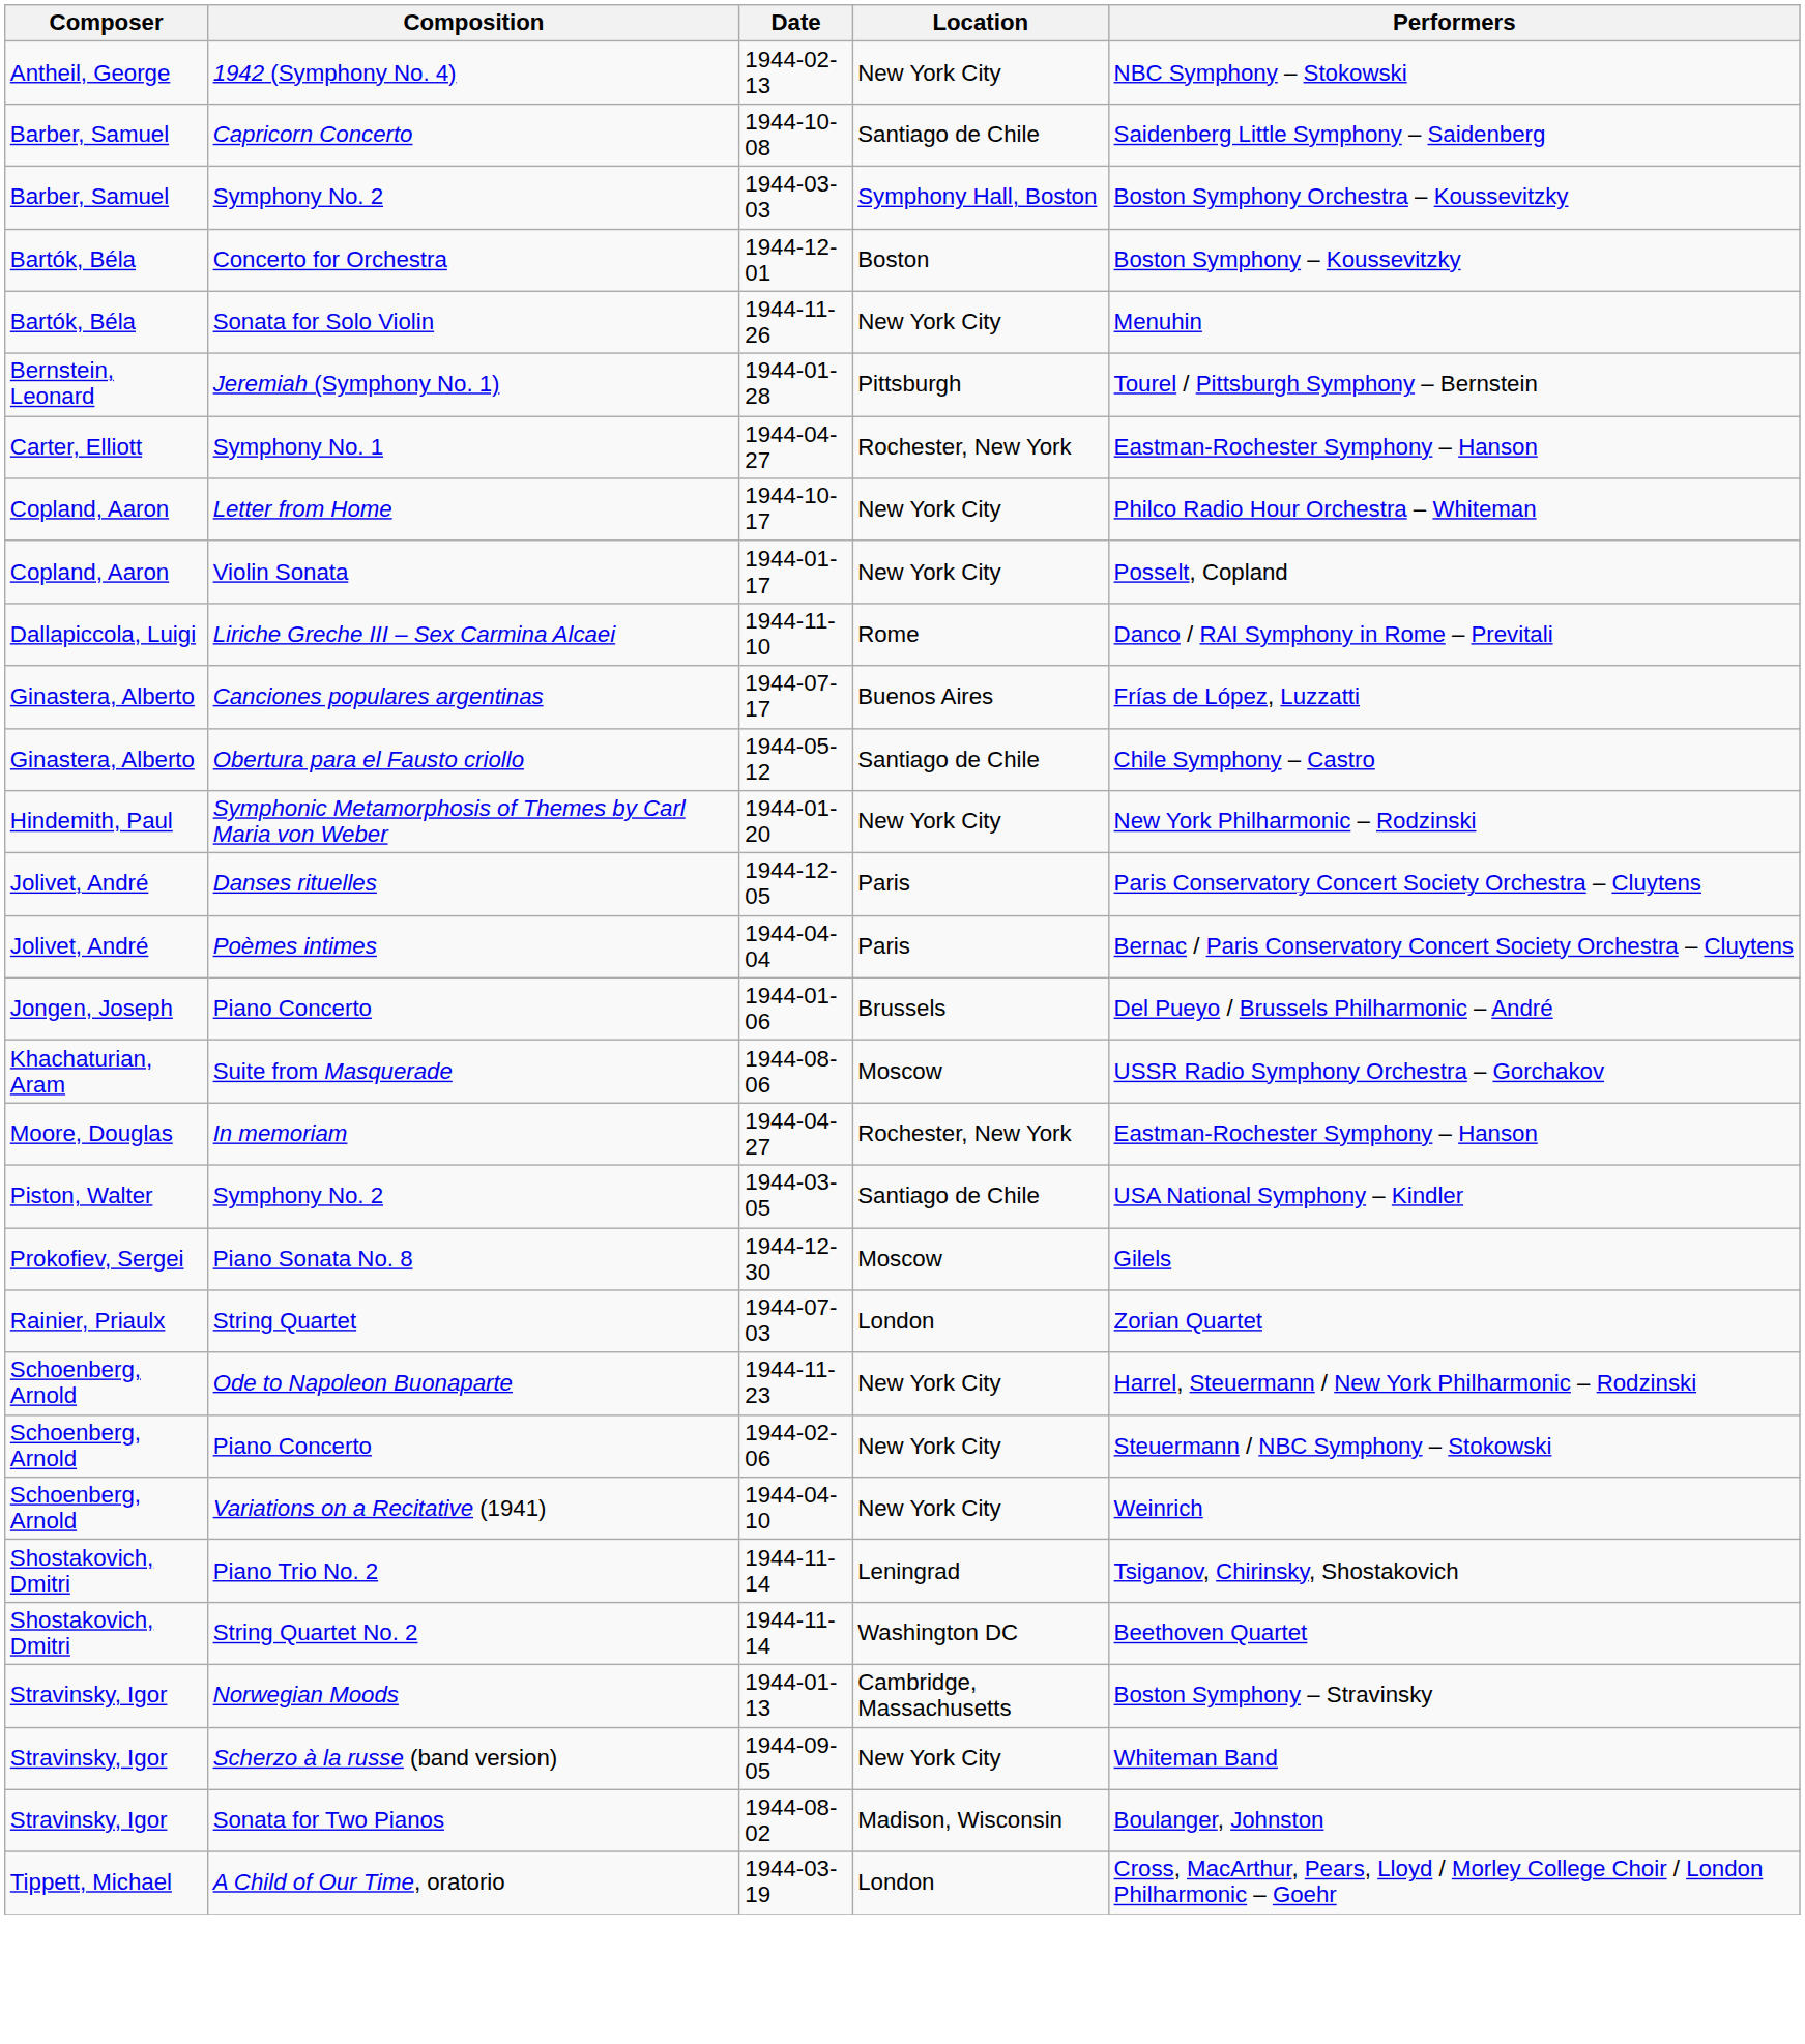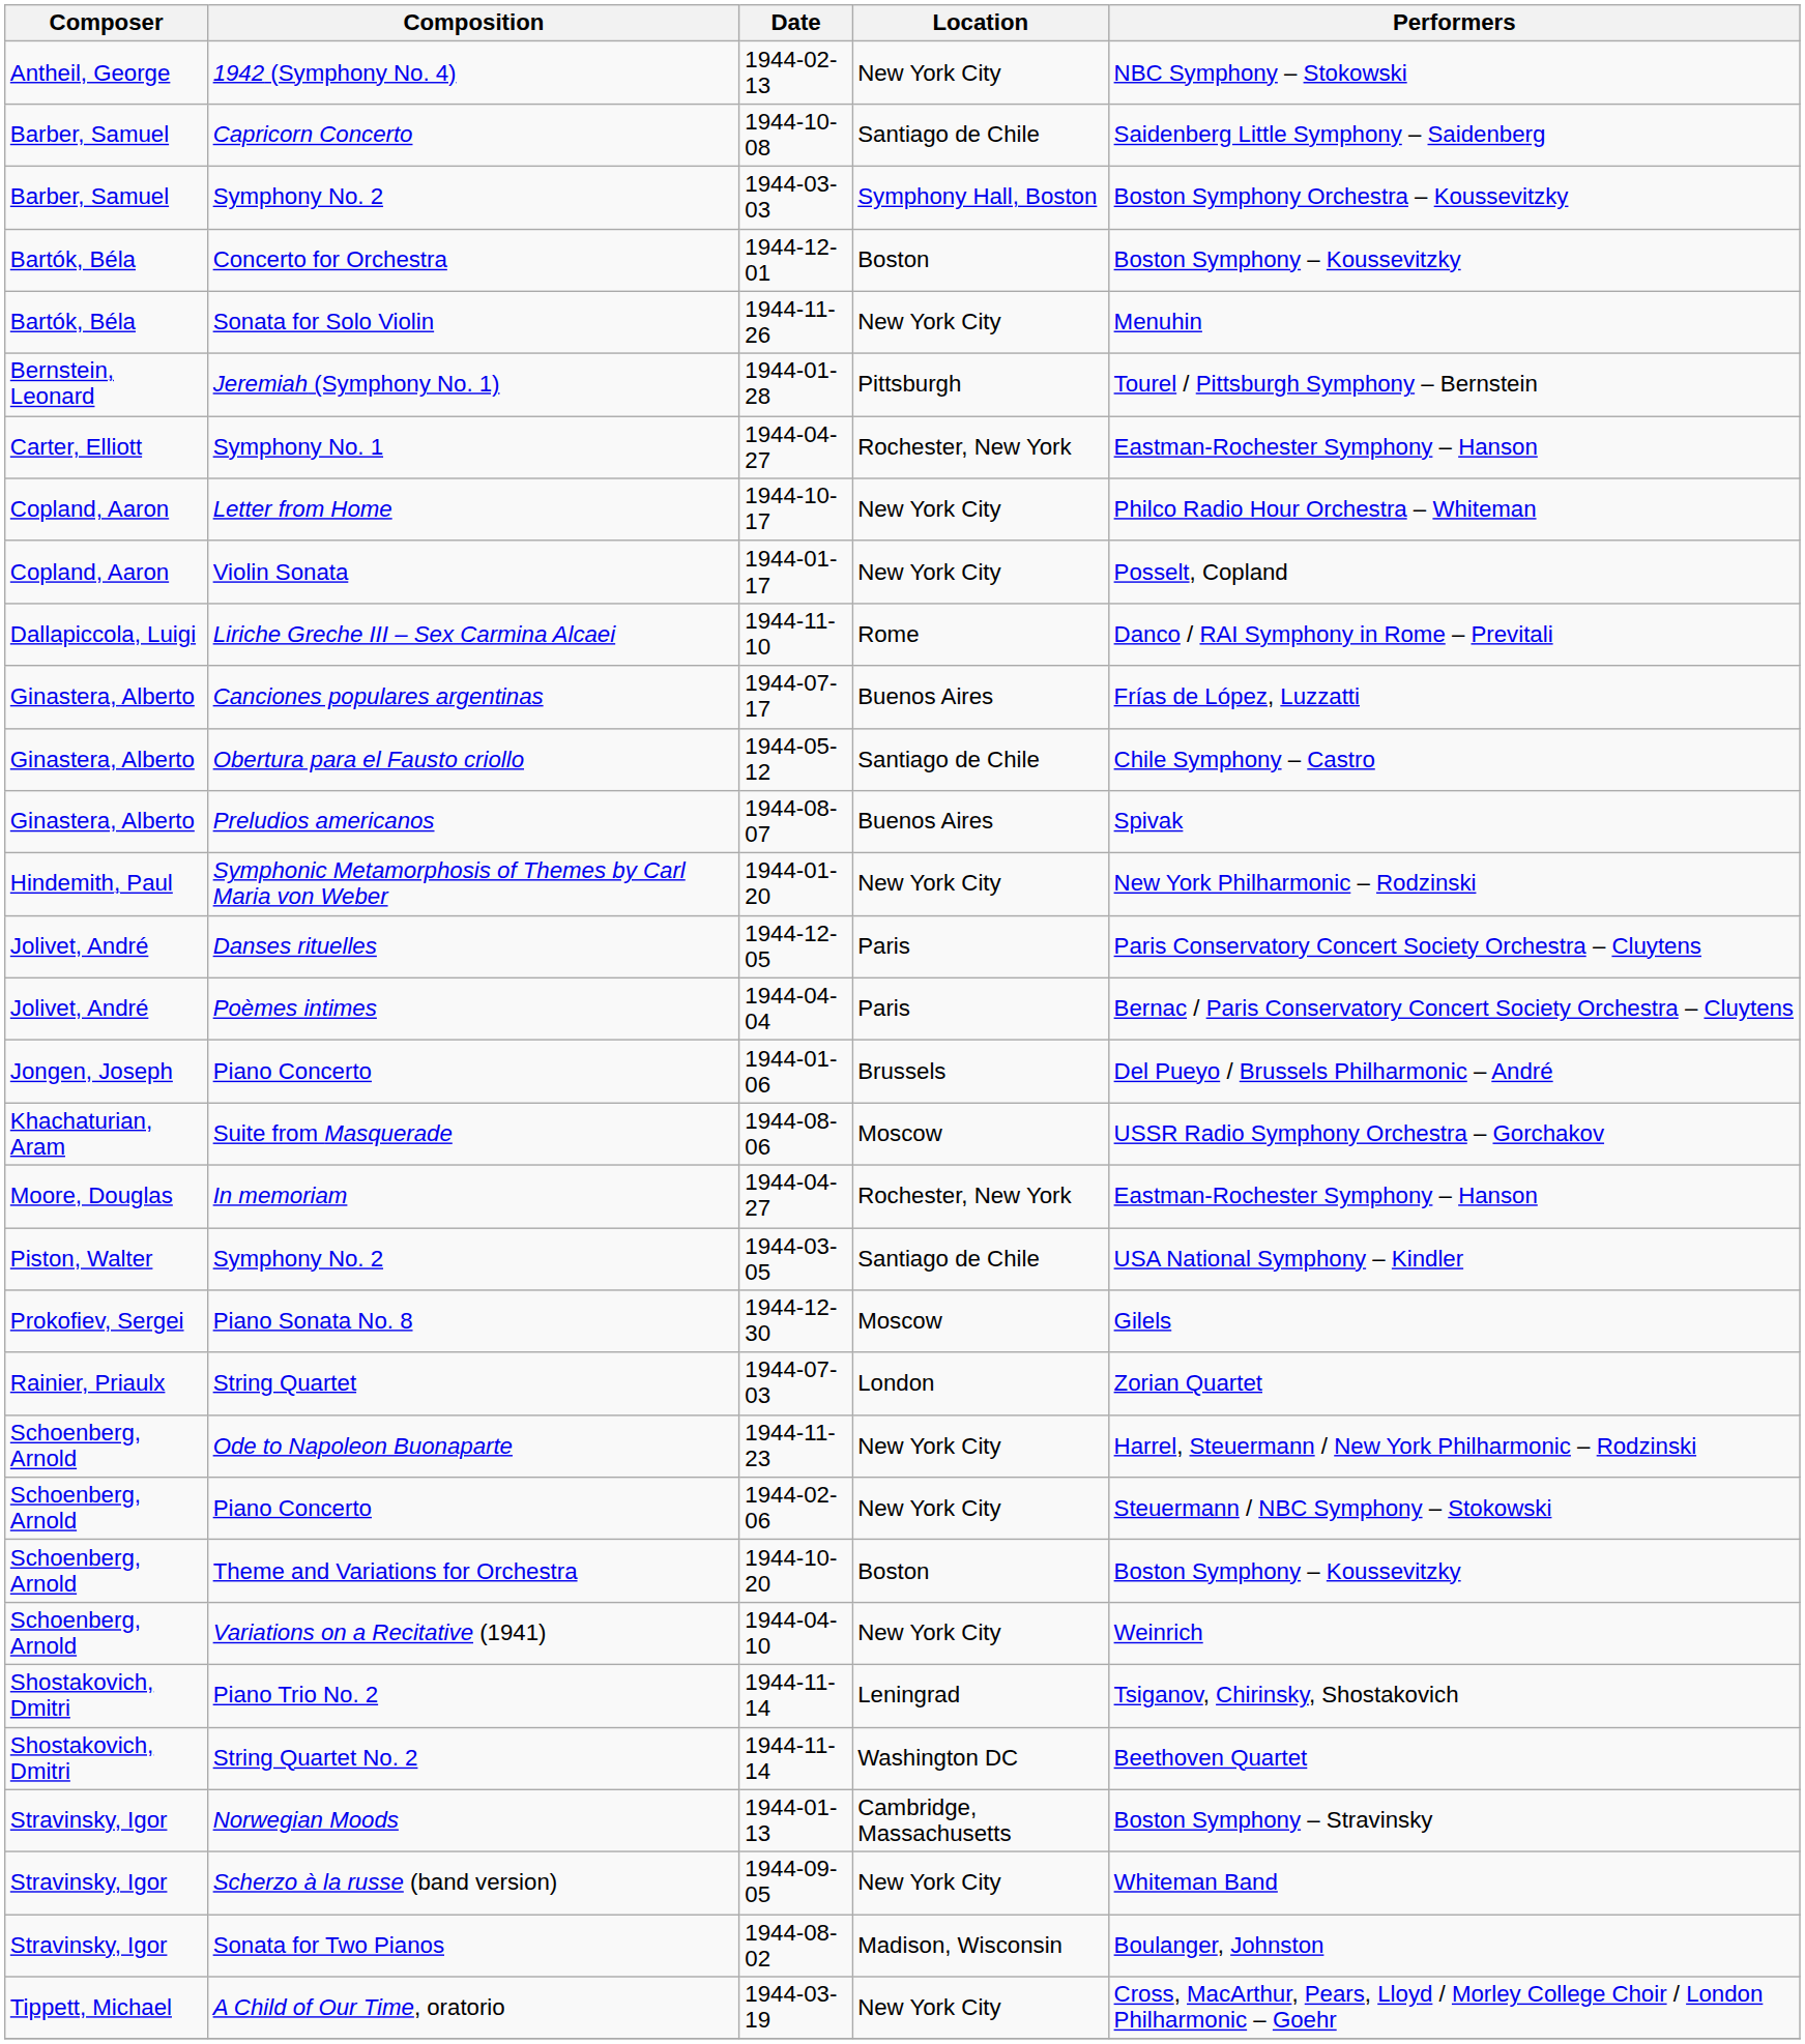+ row: Ginastera, Alberto | Preludios americanos | 1944-08-07 | Buenos Aires | Spivak
+ row: Schoenberg, Arnold | Theme and Variations for Orchestra | 1944-10-20 | Boston | Boston Symphony – Koussevitzky
A Child of Our Time, oratorio | Location: London -> New York City
